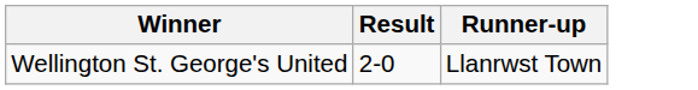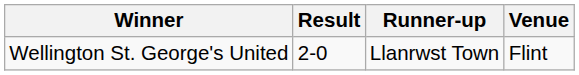+ column: Venue | Flint
